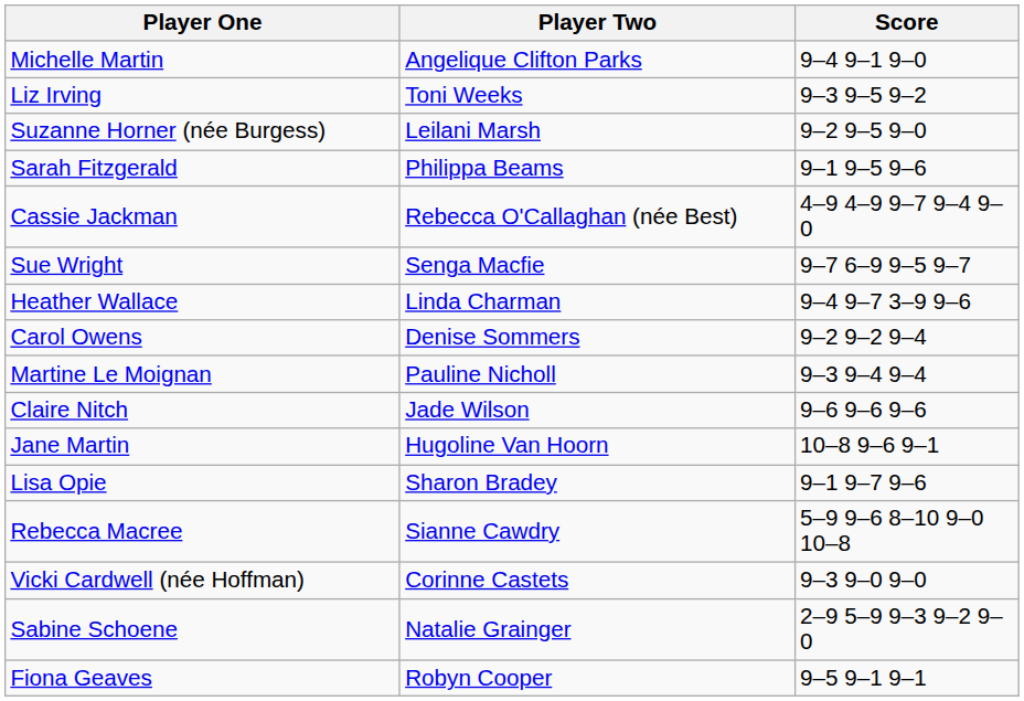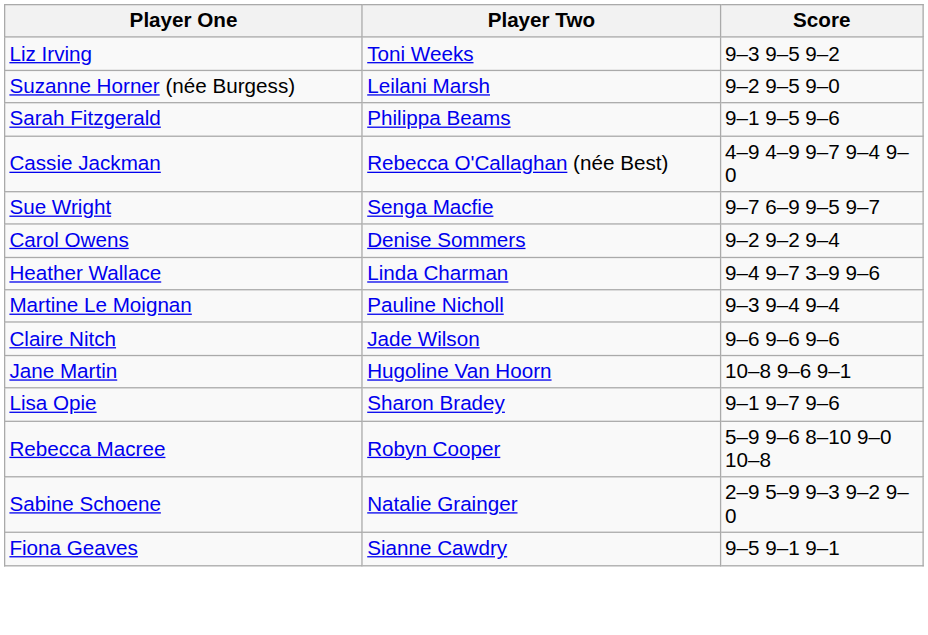- row: Michelle Martin | Angelique Clifton Parks | 9–4 9–1 9–0
rows swapped: Carol Owens <-> Heather Wallace
Rebecca Macree | Player Two: Sianne Cawdry -> Robyn Cooper
- row: Vicki Cardwell (née Hoffman) | Corinne Castets | 9–3 9–0 9–0
Fiona Geaves | Player Two: Robyn Cooper -> Sianne Cawdry
